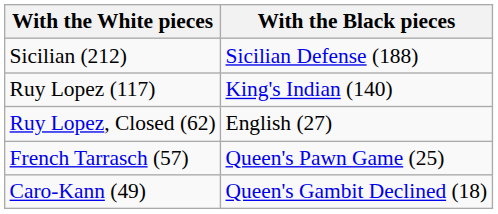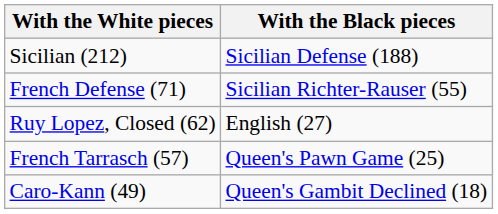- row: Ruy Lopez (117) | King's Indian (140)
+ row: French Defense (71) | Sicilian Richter-Rauser (55)
